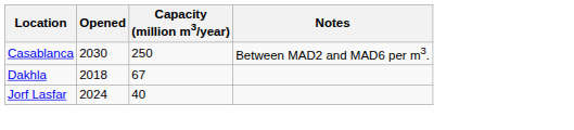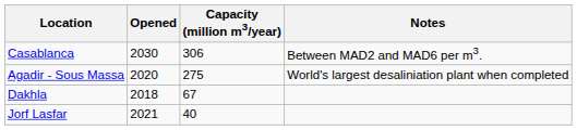Casablanca | Capacity (million m3/year): 250 -> 306
+ row: Agadir - Sous Massa | 2020 | 275 | World's largest desaliniation plant when completed
Jorf Lasfar | Opened: 2024 -> 2021
